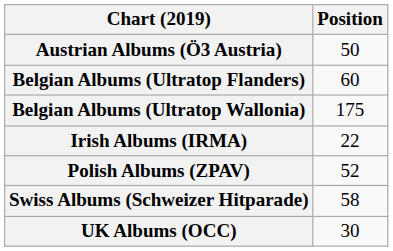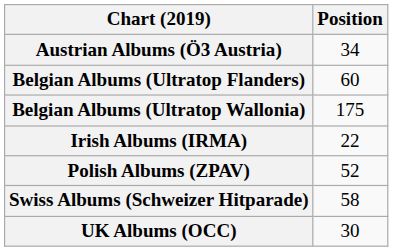Austrian Albums (Ö3 Austria) | Position: 50 -> 34
